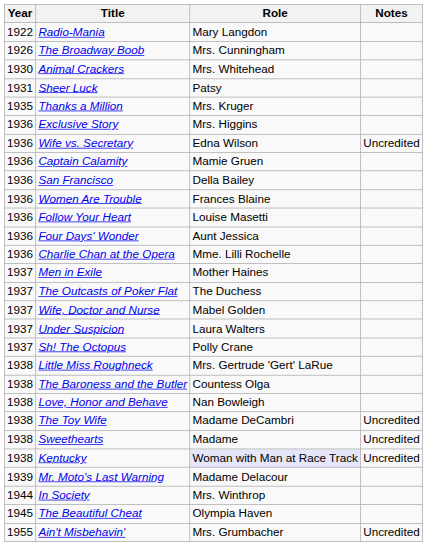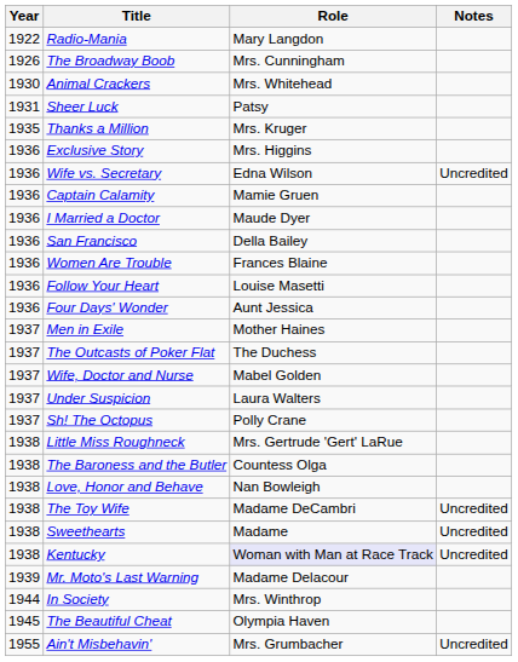+ row: 1936 | I Married a Doctor | Maude Dyer
- row: 1936 | Charlie Chan at the Opera | Mme. Lilli Rochelle
